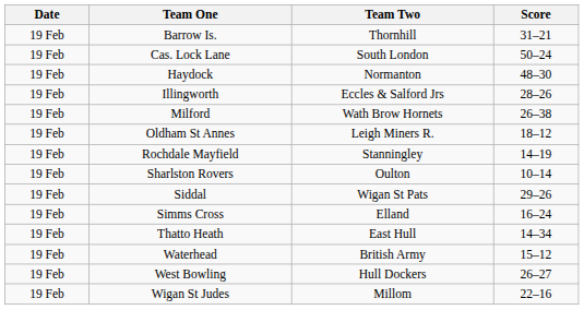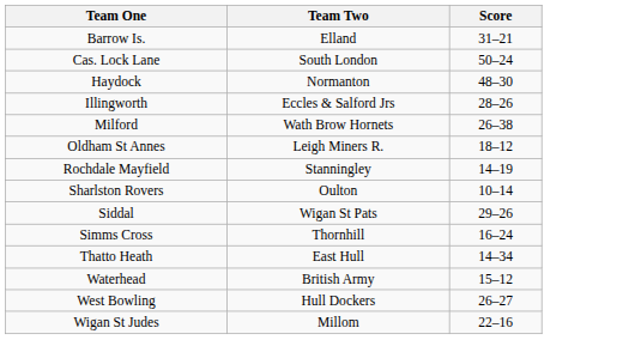- column: Date | 19 Feb | 19 Feb | 19 Feb | 19 Feb | 19 Feb | 19 Feb | 19 Feb | 19 Feb | 19 Feb | 19 Feb | 19 Feb | 19 Feb | 19 Feb | 19 Feb
Barrow Is. | Team Two: Thornhill -> Elland
Simms Cross | Team Two: Elland -> Thornhill
